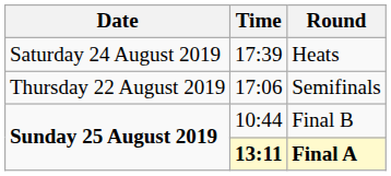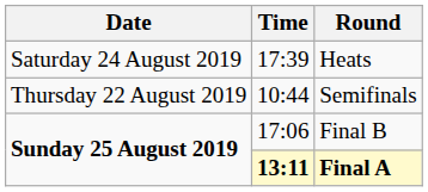Semifinals | Time: 17:06 -> 10:44
Final B | Time: 10:44 -> 17:06
